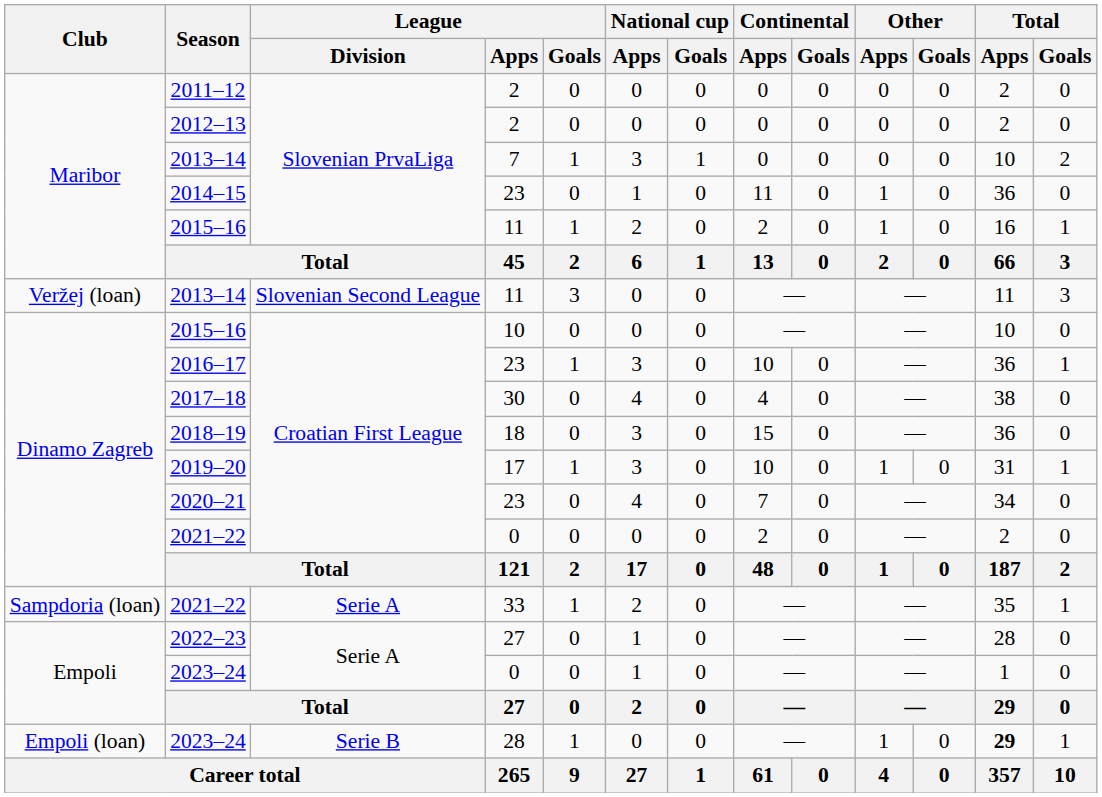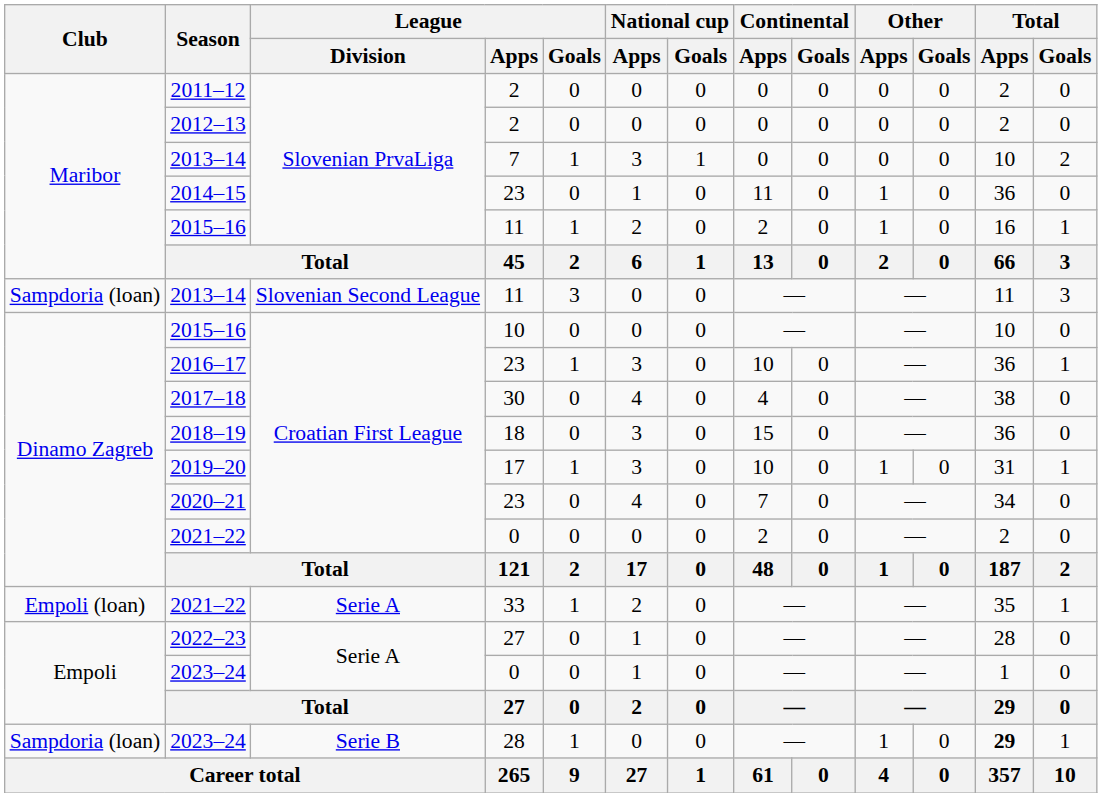2013–14 / 11 | Club: Veržej (loan) -> Sampdoria (loan)
2021–22 / 33 | Club: Sampdoria (loan) -> Empoli (loan)
2023–24 / 28 | Club: Empoli (loan) -> Sampdoria (loan)
